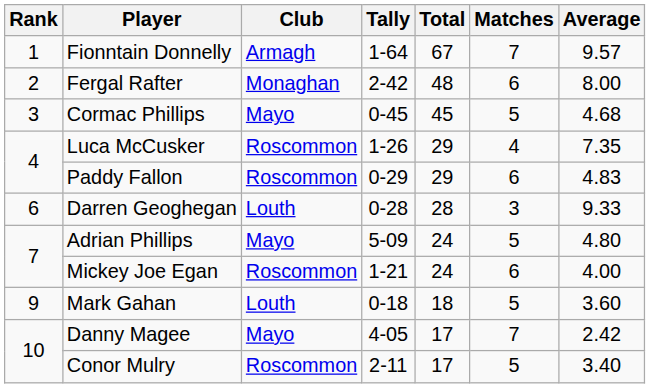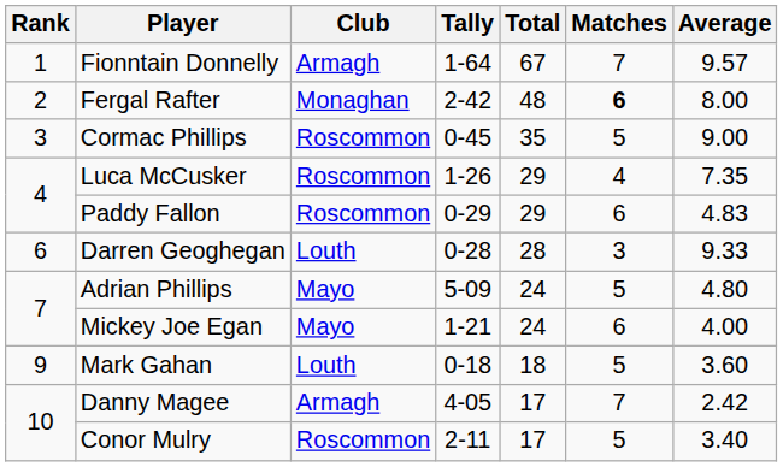Fergal Rafter | Matches: normal -> bold
Cormac Phillips | Club: Mayo -> Roscommon
Cormac Phillips | Total: 45 -> 35
Cormac Phillips | Average: 4.68 -> 9.00
Mickey Joe Egan | Club: Roscommon -> Mayo
Danny Magee | Club: Mayo -> Armagh
